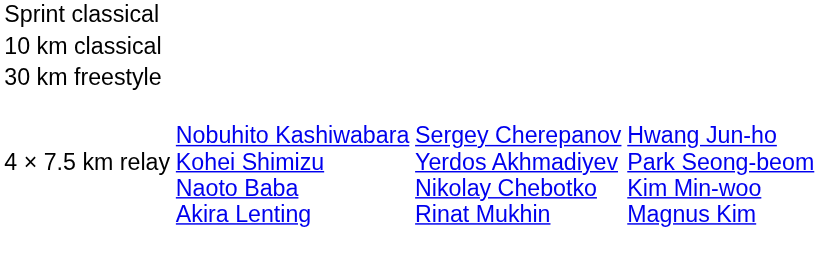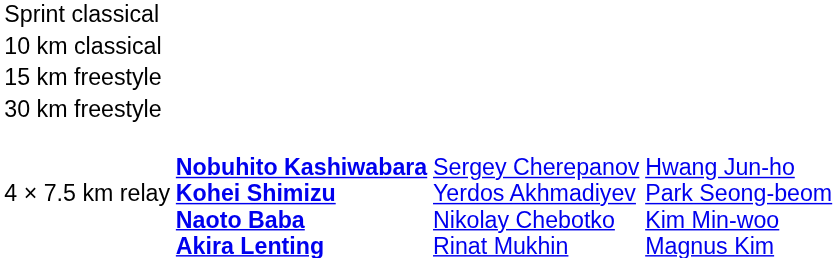+ row: 15 km freestyle
4 × 7.5 km relay | column 2: normal -> bold
